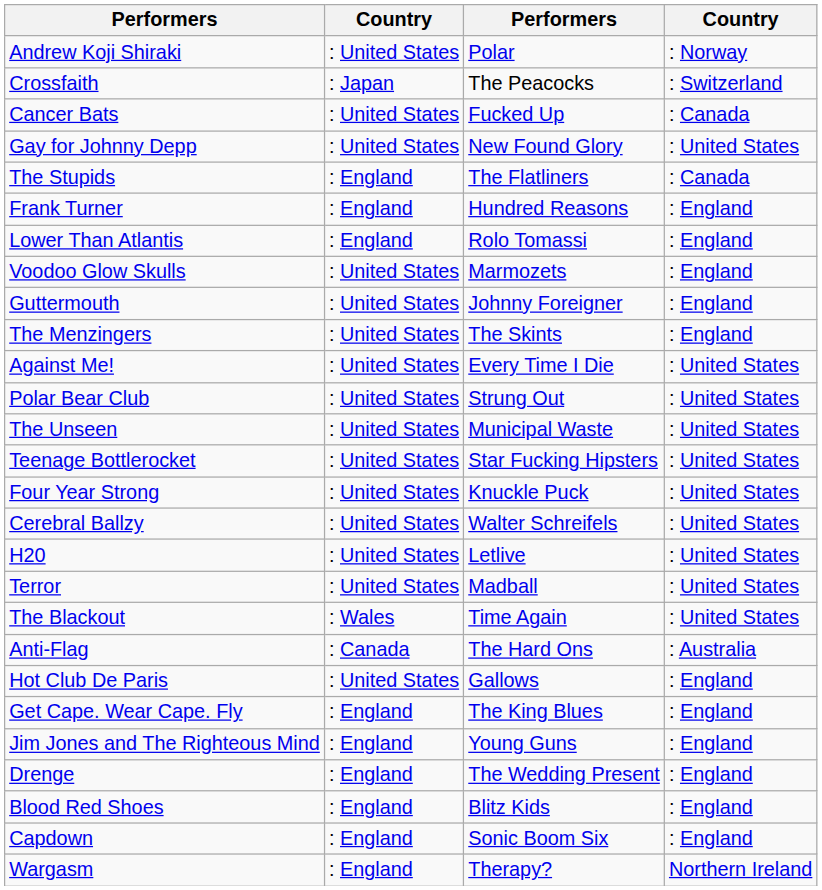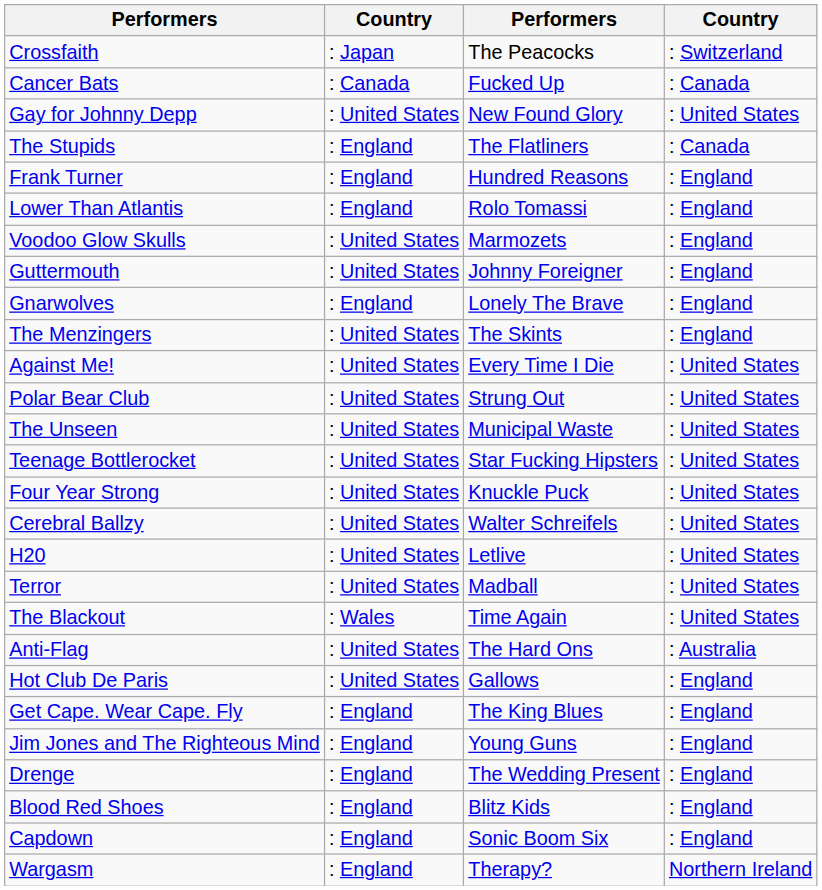- row: Andrew Koji Shiraki | : United States | Polar | : Norway
Cancer Bats | column 2: : United States -> : Canada
+ row: Gnarwolves | : England | Lonely The Brave | : England
Anti-Flag | column 2: : Canada -> : United States
